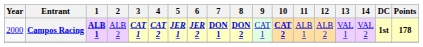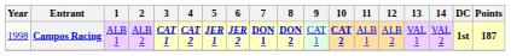Campos Racing | Year: 2000 -> 1998
Campos Racing | 1: bold -> normal
Campos Racing | Points: 178 -> 187
